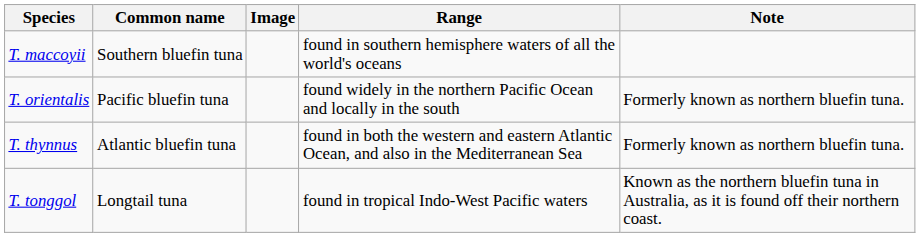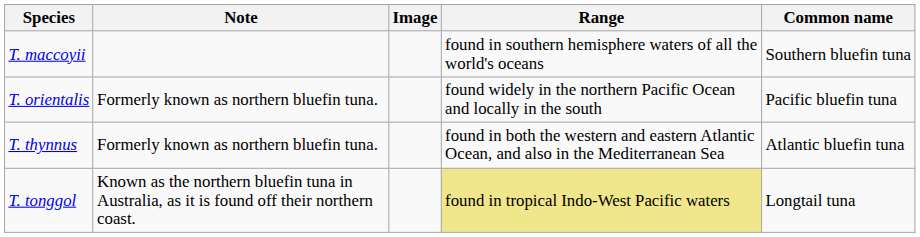columns swapped: Common name <-> Note
T. tonggol | Range: no background -> khaki background
